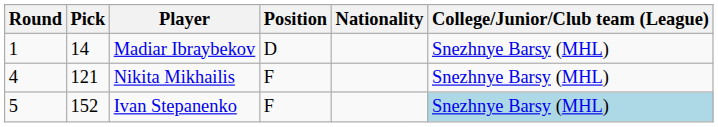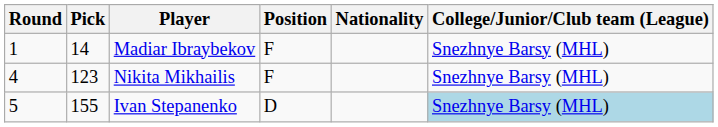Madiar Ibraybekov | Position: D -> F
Nikita Mikhailis | Pick: 121 -> 123
Ivan Stepanenko | Pick: 152 -> 155
Ivan Stepanenko | Position: F -> D
